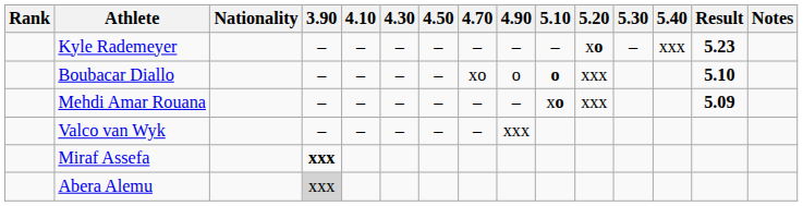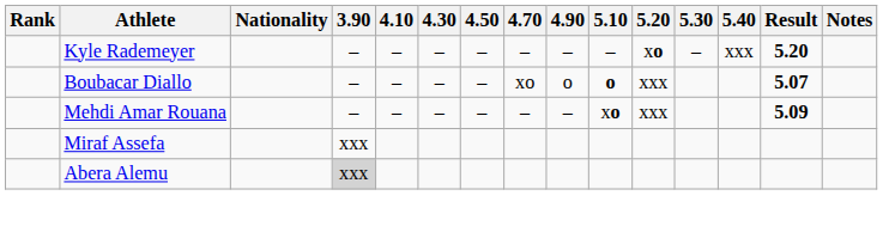Kyle Rademeyer | Result: 5.23 -> 5.20
Boubacar Diallo | Result: 5.10 -> 5.07
- row: Valco van Wyk | – | – | – | – | – | xxx
Miraf Assefa | 3.90: bold -> normal
